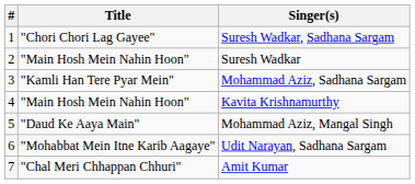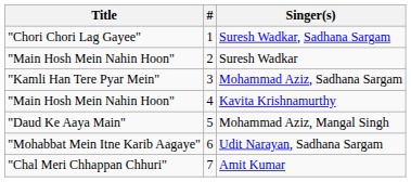columns swapped: # <-> Title
